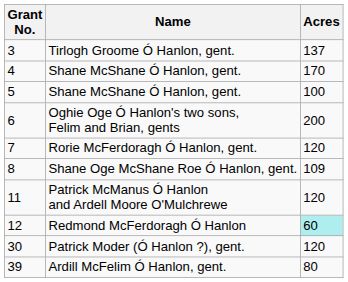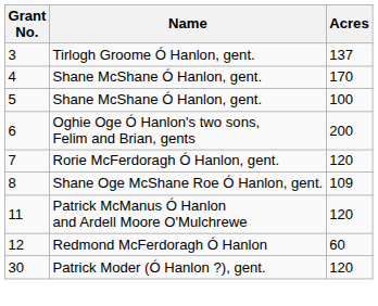Redmond McFerdoragh Ó Hanlon | Acres: paleturquoise background -> no background
- row: 39 | Ardill McFelim Ó Hanlon, gent. | 80
